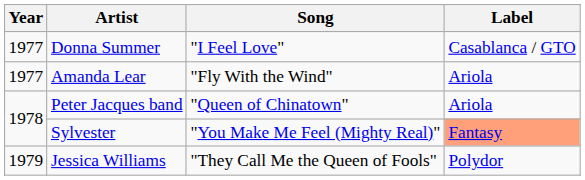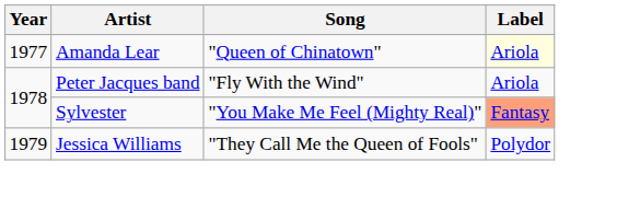- row: 1977 | Donna Summer | "I Feel Love" | Casablanca / GTO
Amanda Lear | Song: "Fly With the Wind" -> "Queen of Chinatown"
Amanda Lear | Label: no background -> lightyellow background
Peter Jacques band | Song: "Queen of Chinatown" -> "Fly With the Wind"
